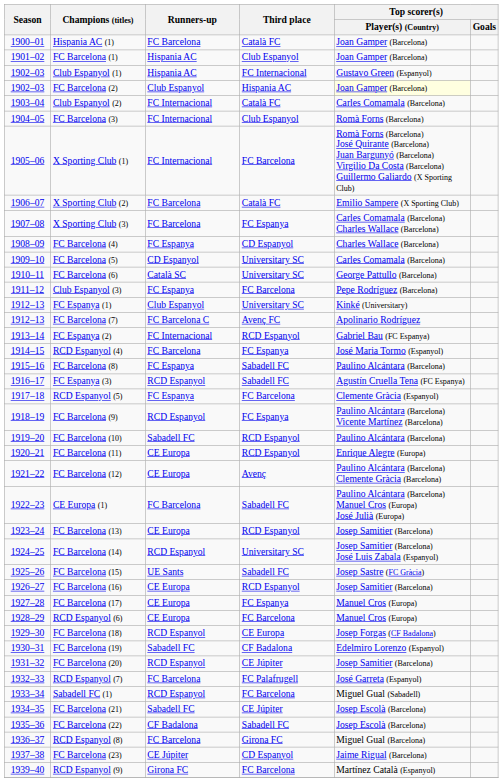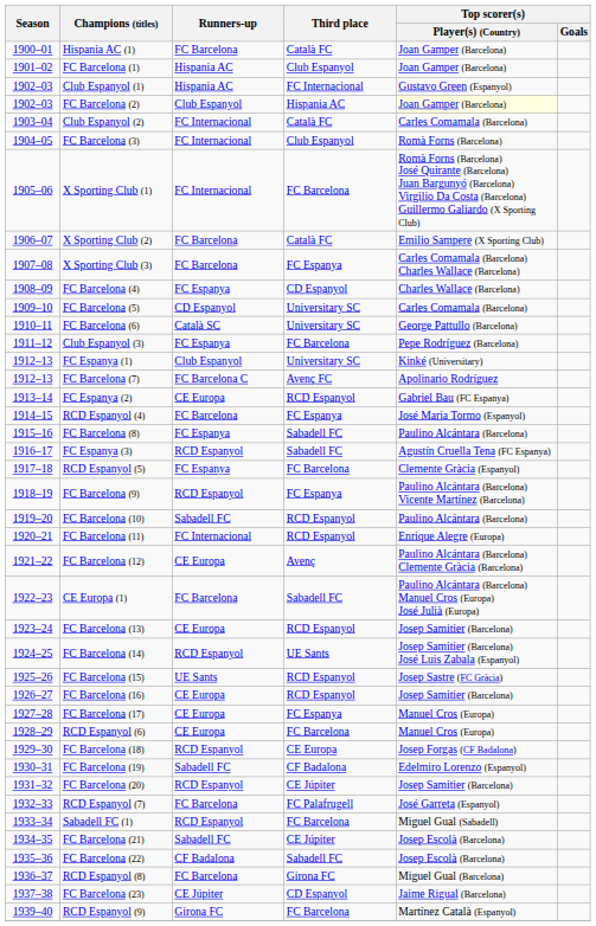FC Espanya (2) | Runners-up: FC Internacional -> CE Europa
FC Barcelona (11) | Runners-up: CE Europa -> FC Internacional
FC Barcelona (14) | Third place: Universitary SC -> UE Sants
FC Barcelona (15) | Third place: Sabadell FC -> RCD Espanyol
